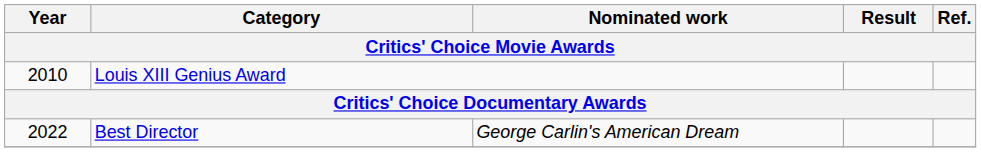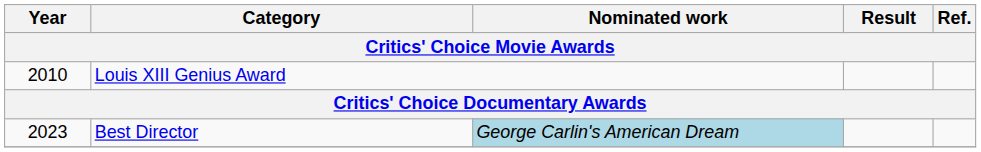Best Director | Year: 2022 -> 2023
Best Director | Nominated work: no background -> lightblue background
